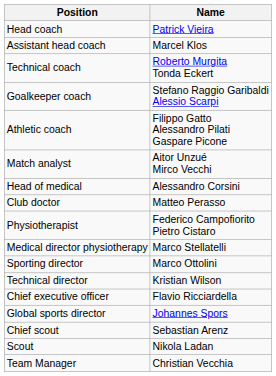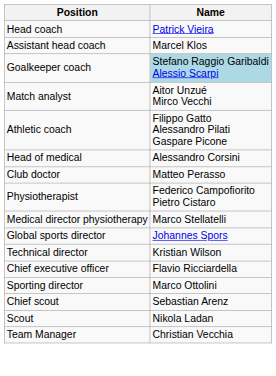- row: Technical coach | Roberto Murgita Tonda Eckert
Goalkeeper coach | Name: no background -> lightblue background
rows swapped: Athletic coach <-> Match analyst
rows swapped: Sporting director <-> Global sports director
